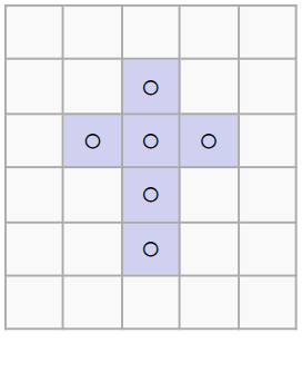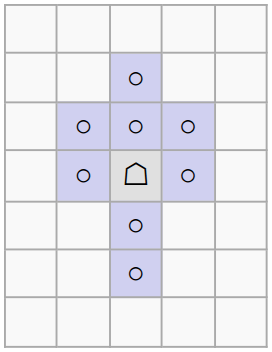+ row: ○ | ☖ | ○
